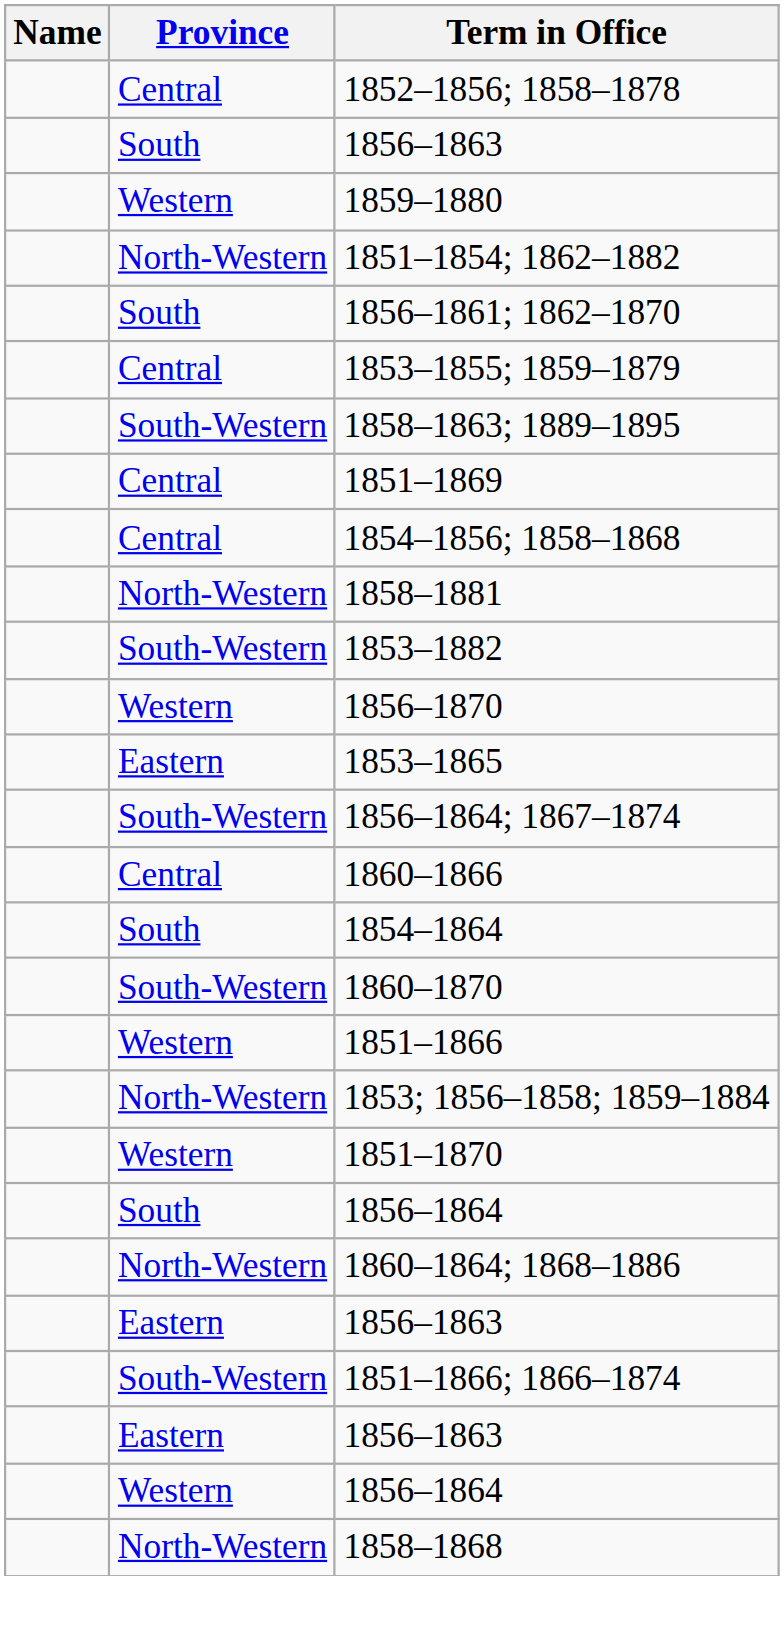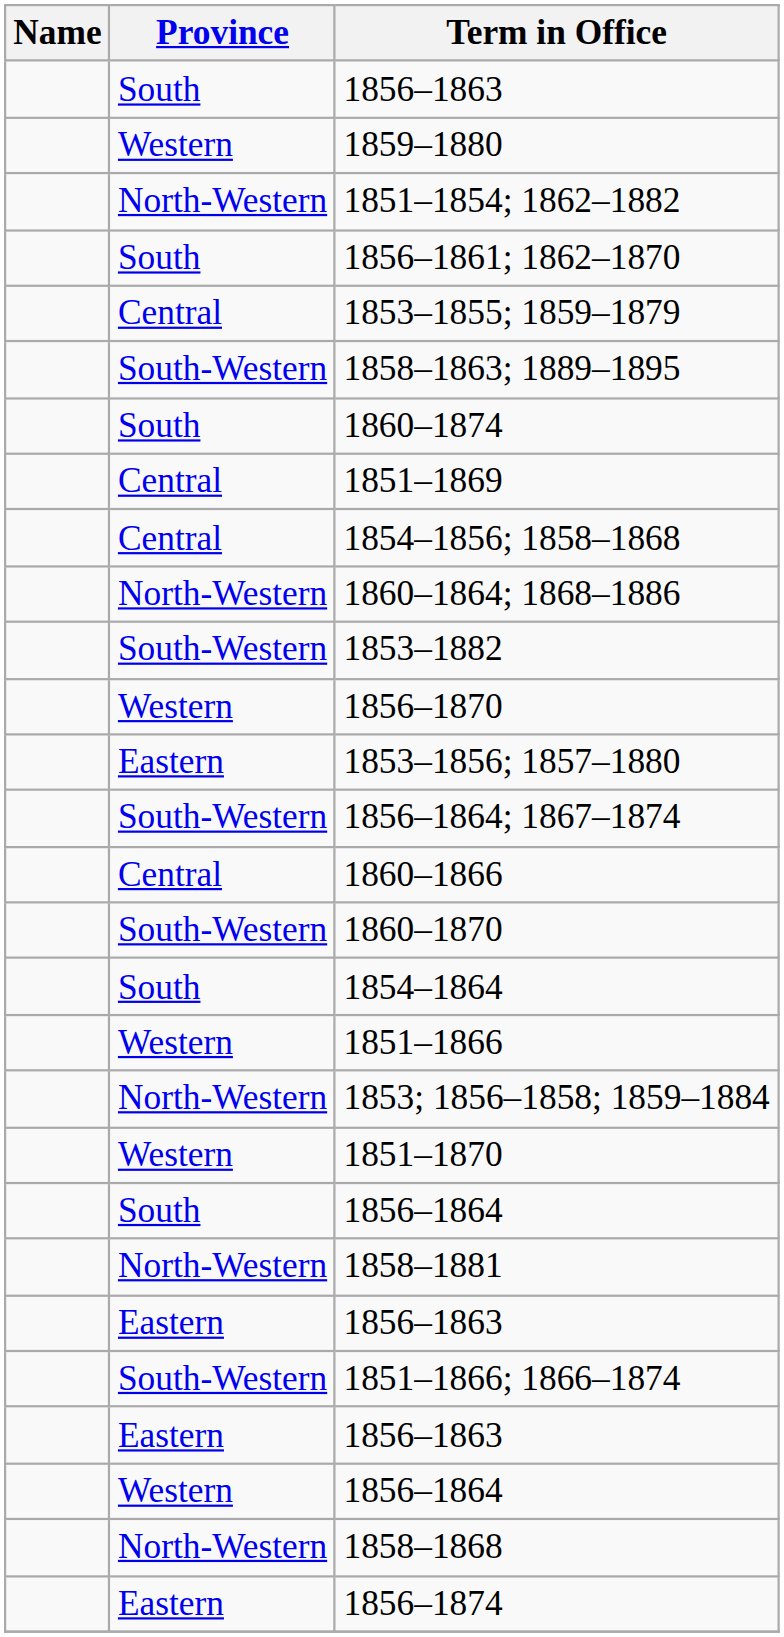- row: Central | 1852–1856; 1858–1878
+ row: South | 1860–1874
rows swapped: 1858–1881 <-> 1860–1864; 1868–1886
- row: Eastern | 1853–1865
+ row: Eastern | 1853–1856; 1857–1880
rows swapped: 1854–1864 <-> 1860–1870
+ row: Eastern | 1856–1874
